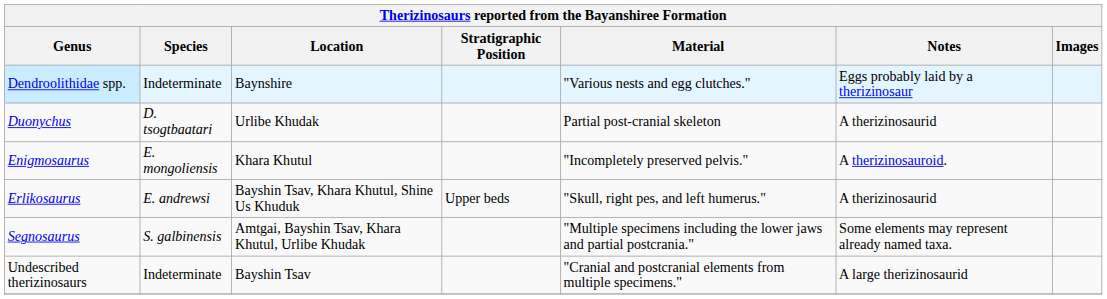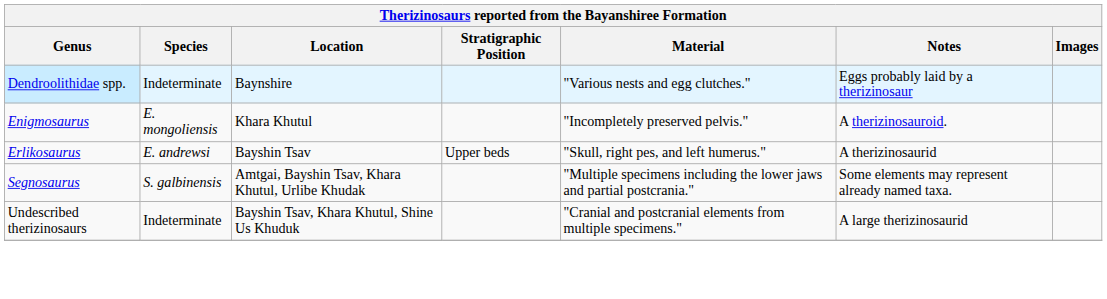- row: Duonychus | D. tsogtbaatari | Urlibe Khudak | Partial post-cranial skeleton | A therizinosaurid
Erlikosaurus | Location: Bayshin Tsav, Khara Khutul, Shine Us Khuduk -> Bayshin Tsav
Undescribed therizinosaurs | Location: Bayshin Tsav -> Bayshin Tsav, Khara Khutul, Shine Us Khuduk
